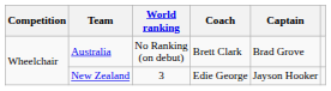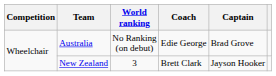Australia | Coach: Brett Clark -> Edie George
New Zealand | Coach: Edie George -> Brett Clark
